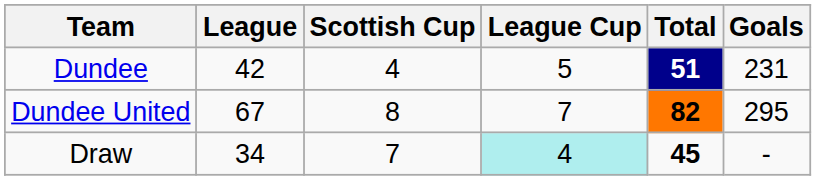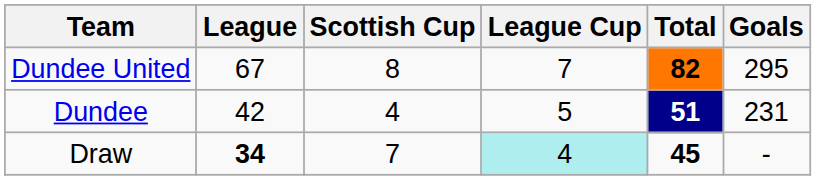rows swapped: Dundee <-> Dundee United
Draw | League: normal -> bold
